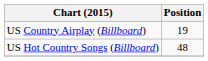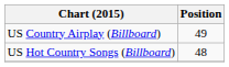US Country Airplay (Billboard) | Position: 19 -> 49
